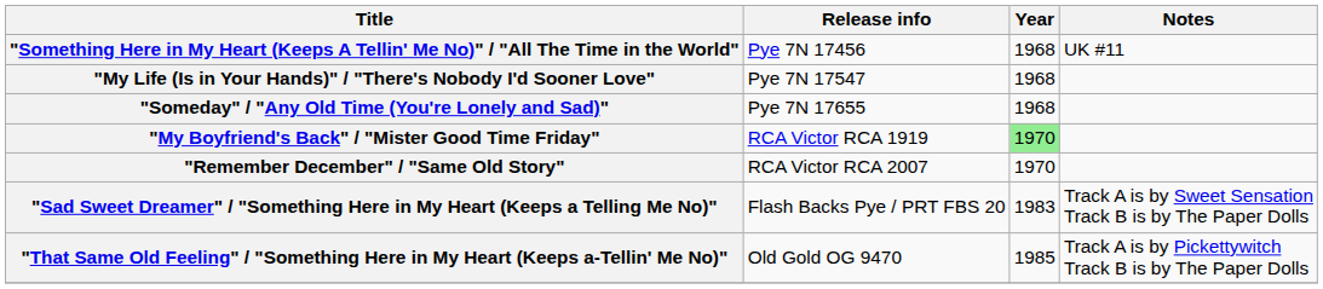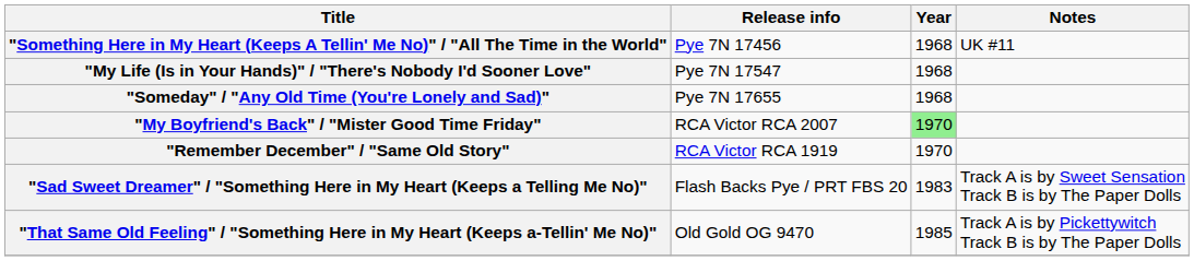"My Boyfriend's Back" / "Mister Good Time Friday" | Release info: RCA Victor RCA 1919 -> RCA Victor RCA 2007
"Remember December" / "Same Old Story" | Release info: RCA Victor RCA 2007 -> RCA Victor RCA 1919
